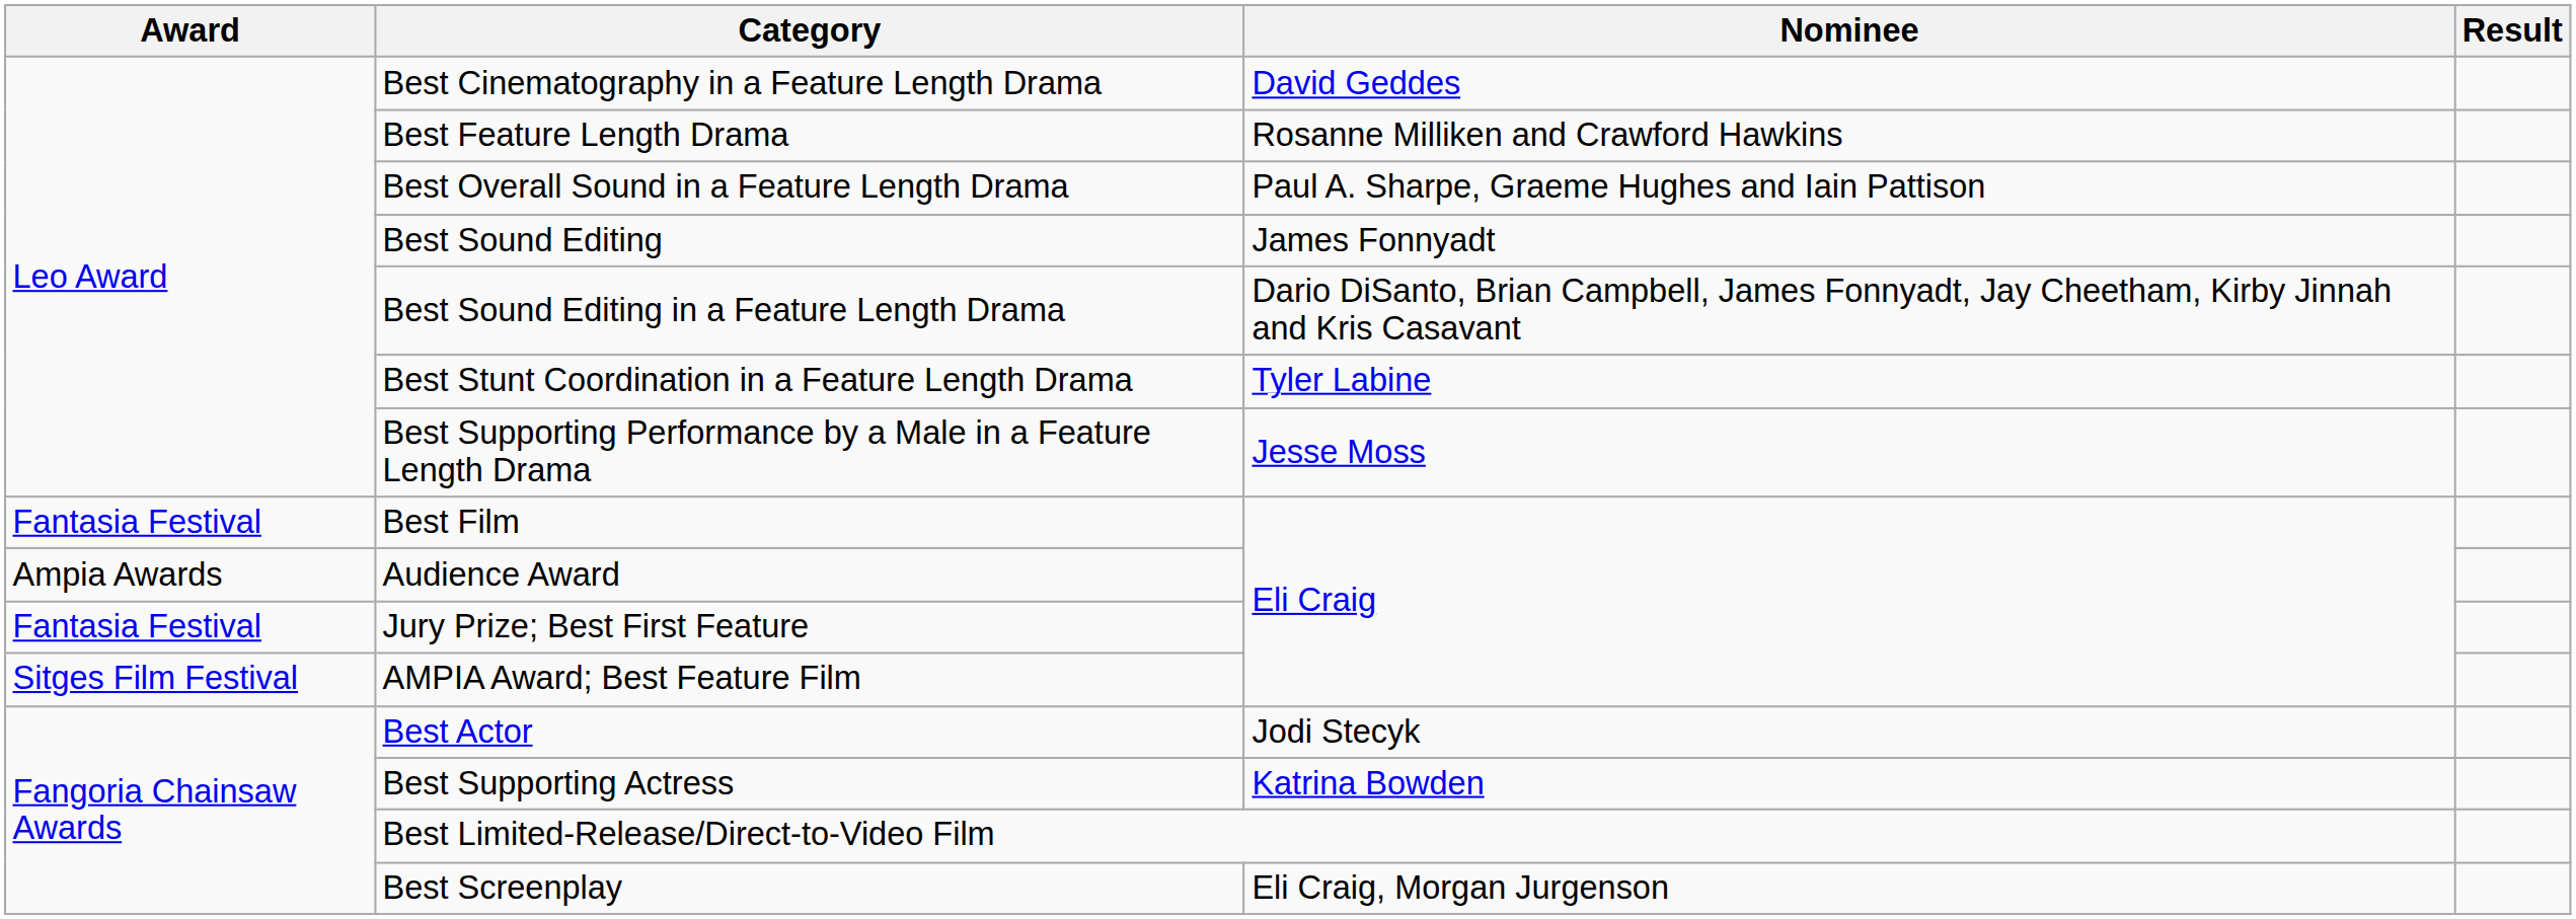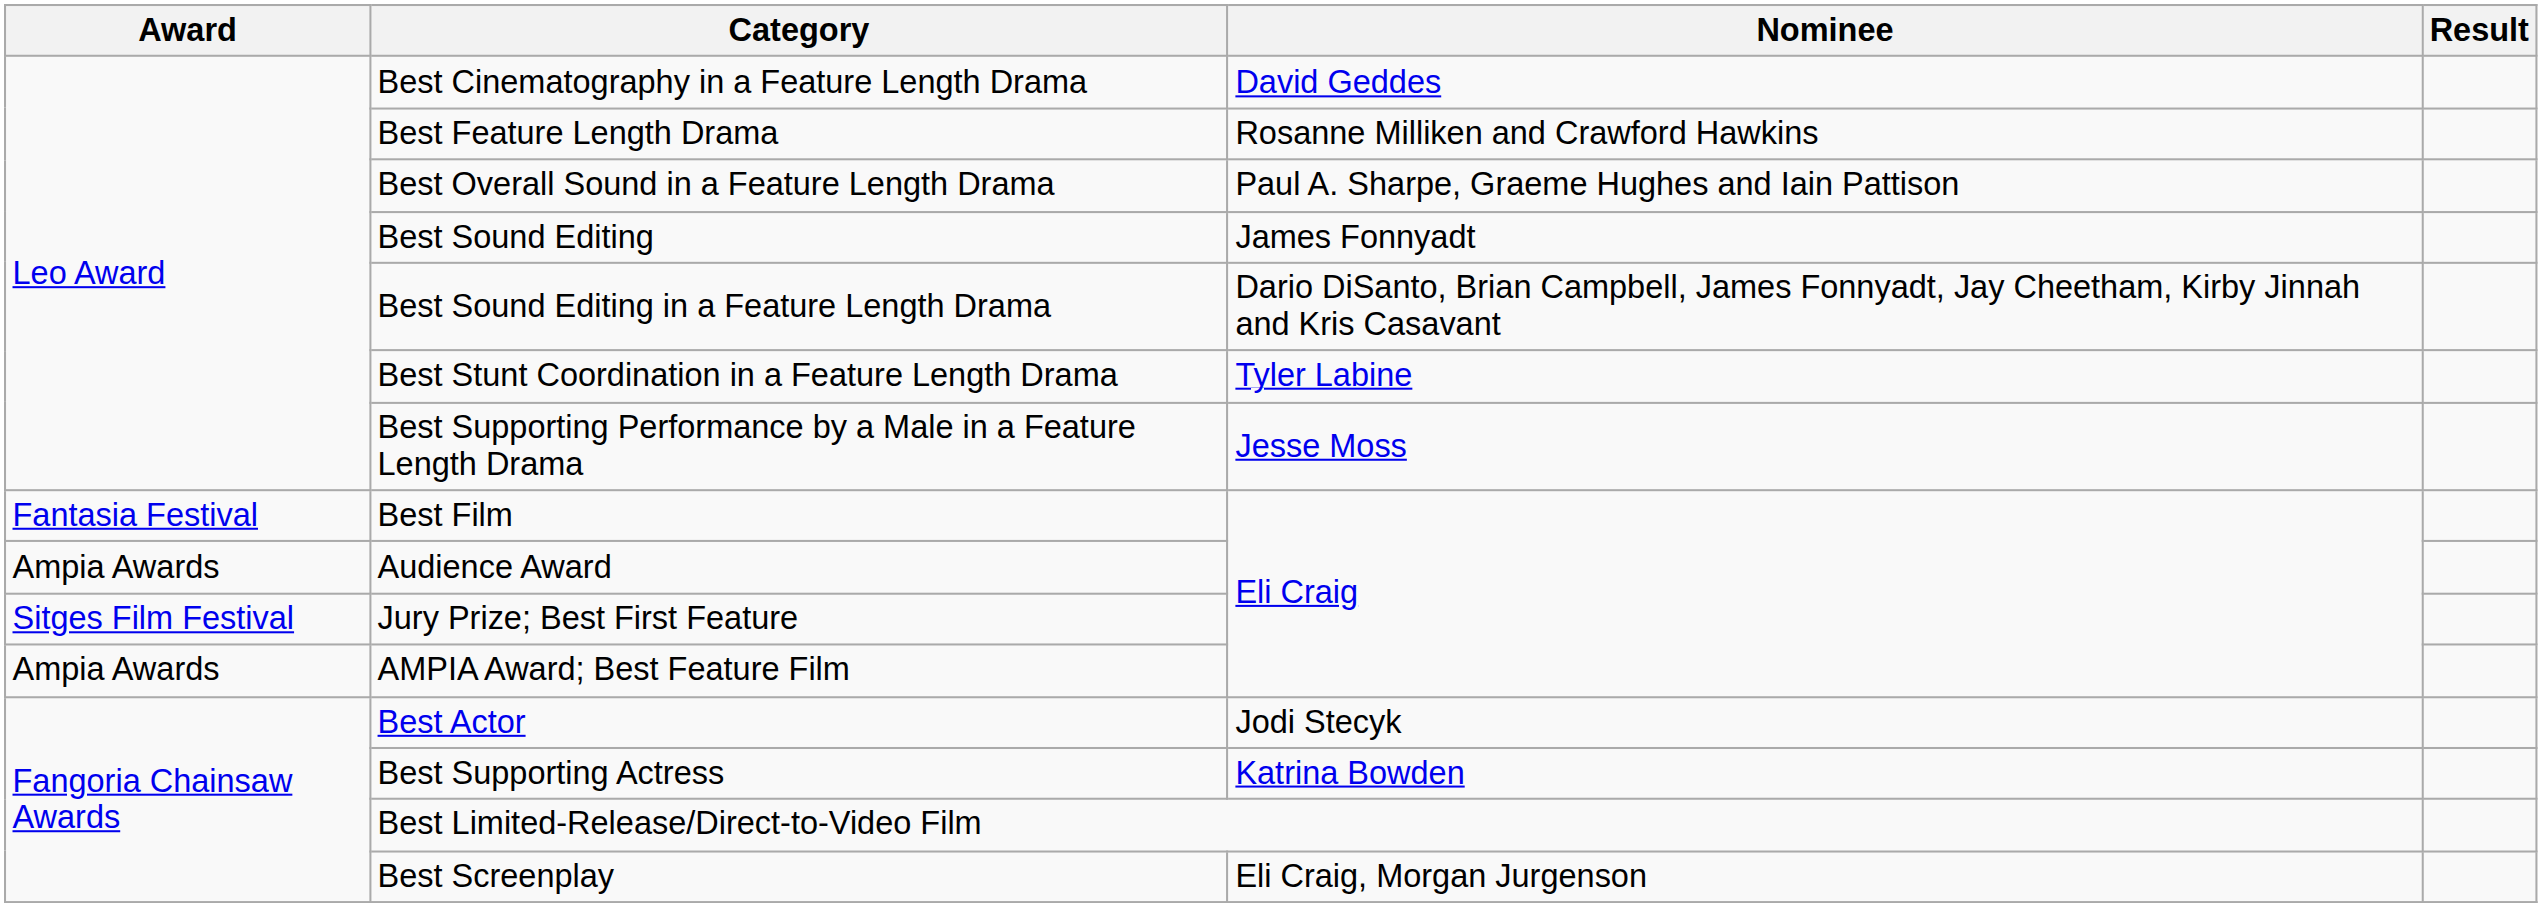Jury Prize; Best First Feature | Award: Fantasia Festival -> Sitges Film Festival
AMPIA Award; Best Feature Film | Award: Sitges Film Festival -> Ampia Awards
